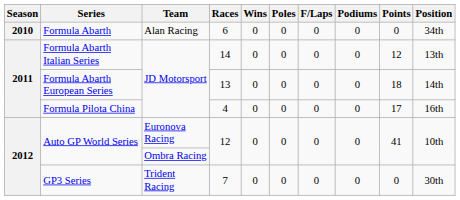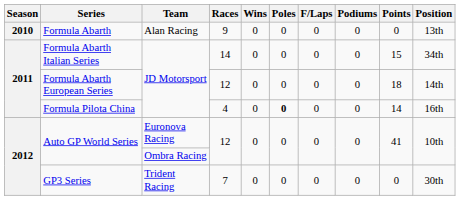Formula Abarth | Races: 6 -> 9
Formula Abarth | Position: 34th -> 13th
Formula Abarth Italian Series | Points: 12 -> 15
Formula Abarth Italian Series | Position: 13th -> 34th
Formula Abarth European Series | Races: 13 -> 12
Formula Pilota China | Poles: normal -> bold
Formula Pilota China | Points: 17 -> 14
